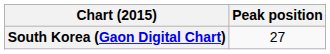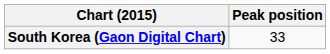South Korea (Gaon Digital Chart) | Peak position: 27 -> 33
